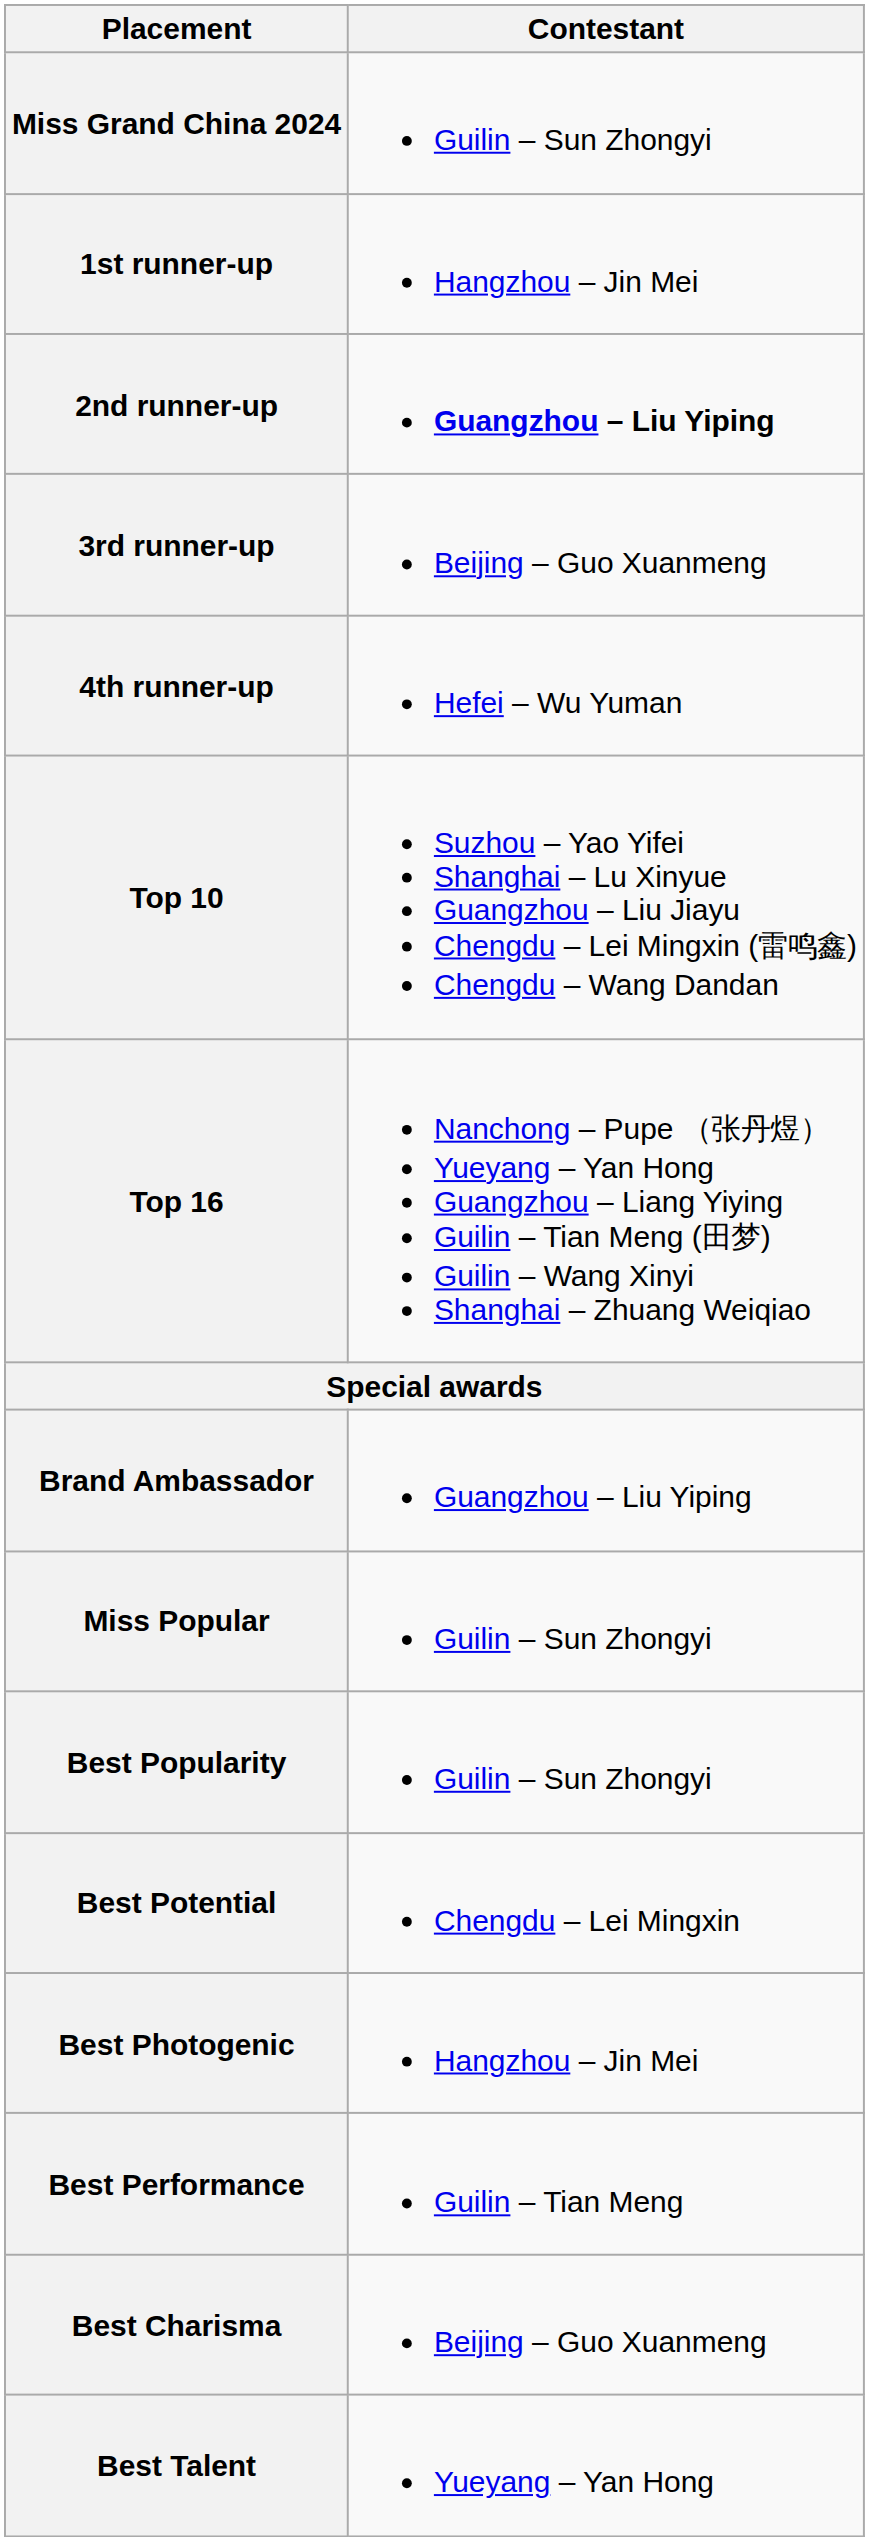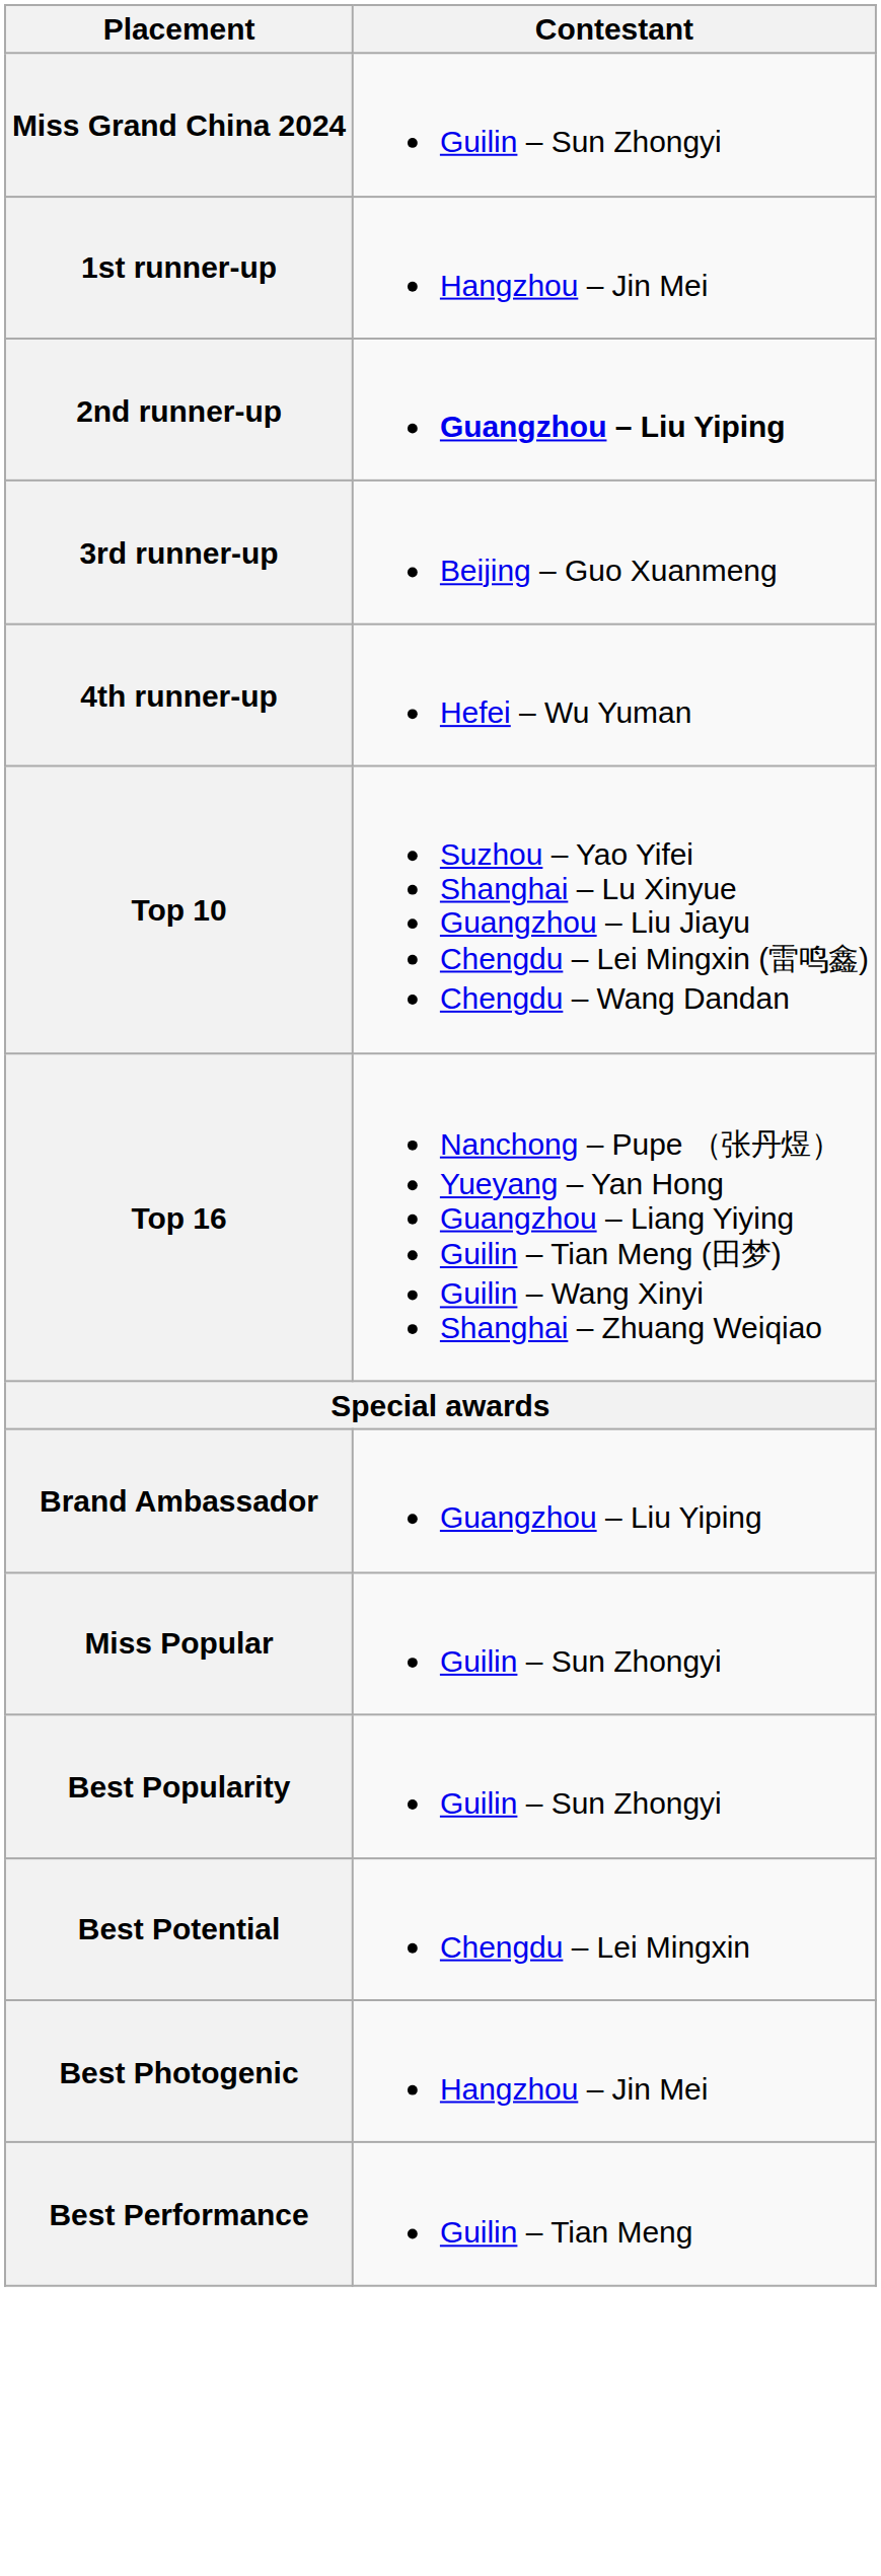- row: Best Charisma | Beijing – Guo Xuanmeng
- row: Best Talent | Yueyang – Yan Hong
